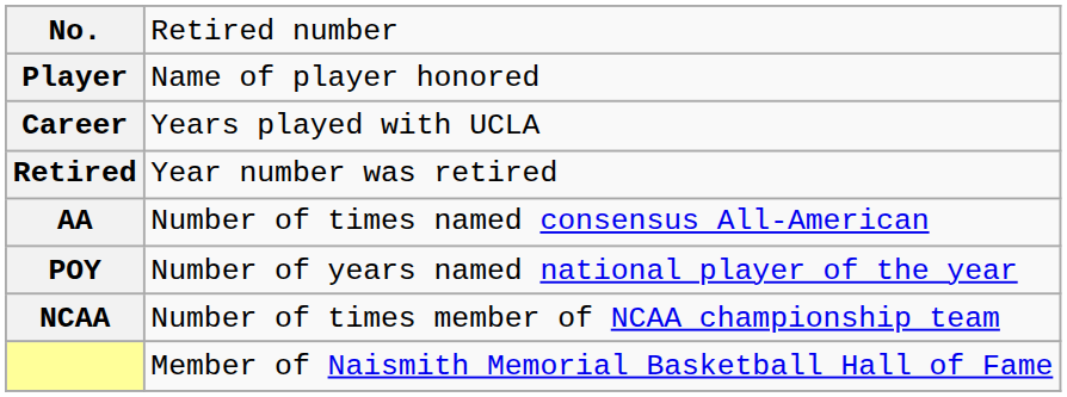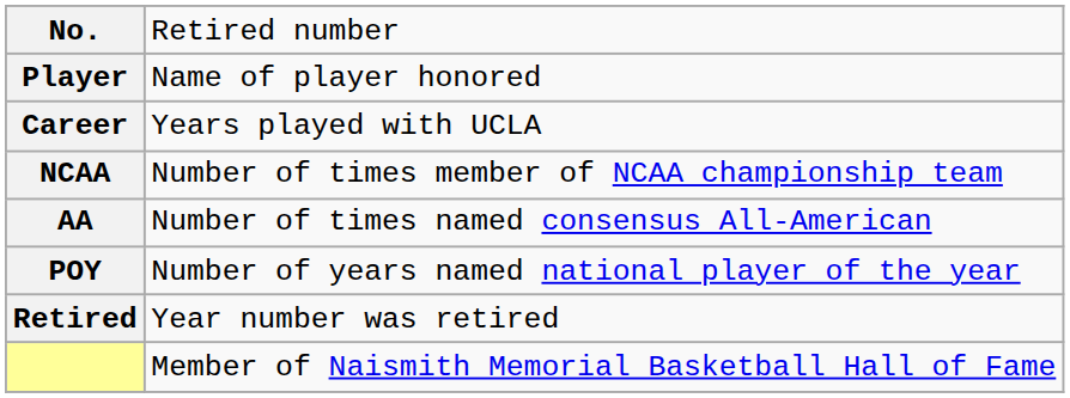rows swapped: NCAA <-> Retired
